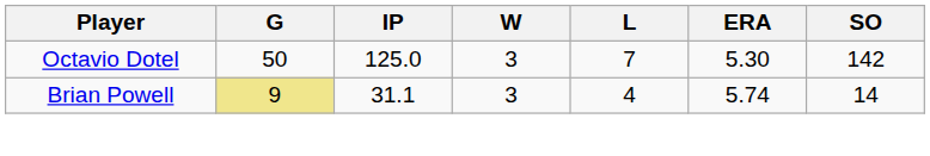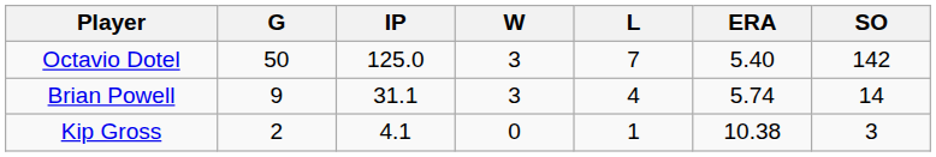Octavio Dotel | ERA: 5.30 -> 5.40
Brian Powell | G: khaki background -> no background
+ row: Kip Gross | 2 | 4.1 | 0 | 1 | 10.38 | 3
